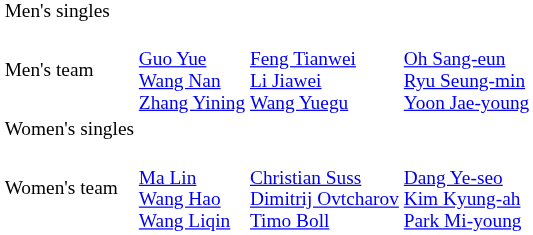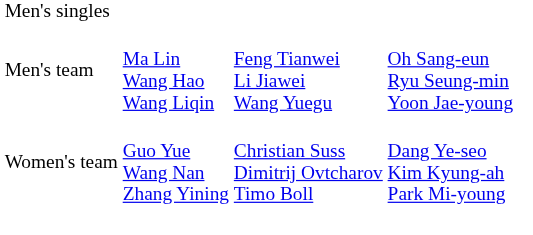Men's team | column 2: Guo Yue Wang Nan Zhang Yining -> Ma Lin Wang Hao Wang Liqin
- row: Women's singles
Women's team | column 2: Ma Lin Wang Hao Wang Liqin -> Guo Yue Wang Nan Zhang Yining
